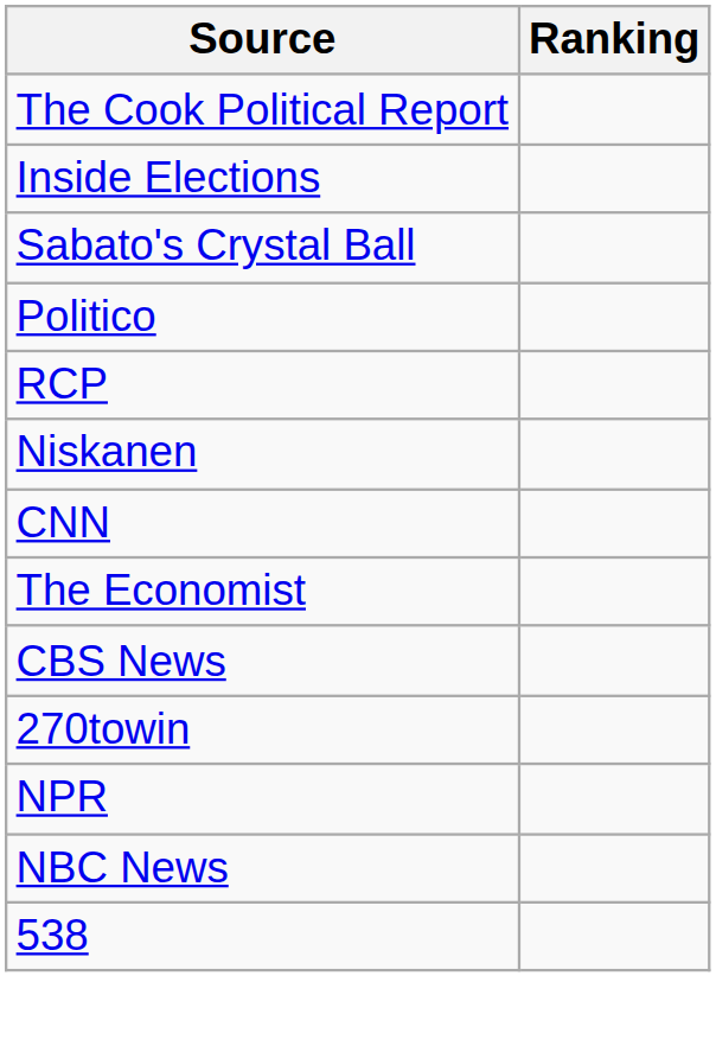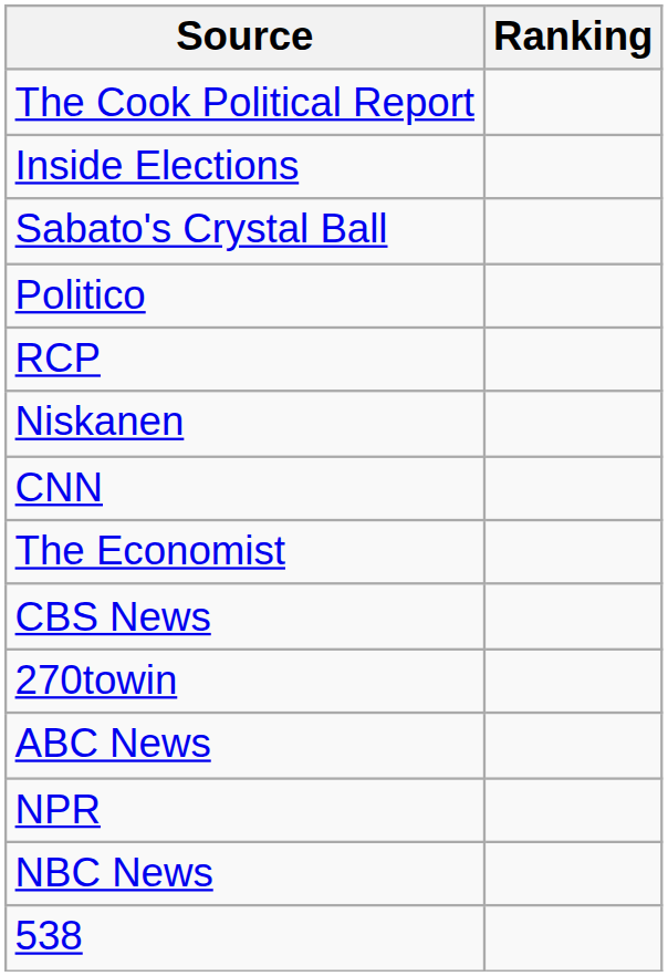+ row: ABC News
